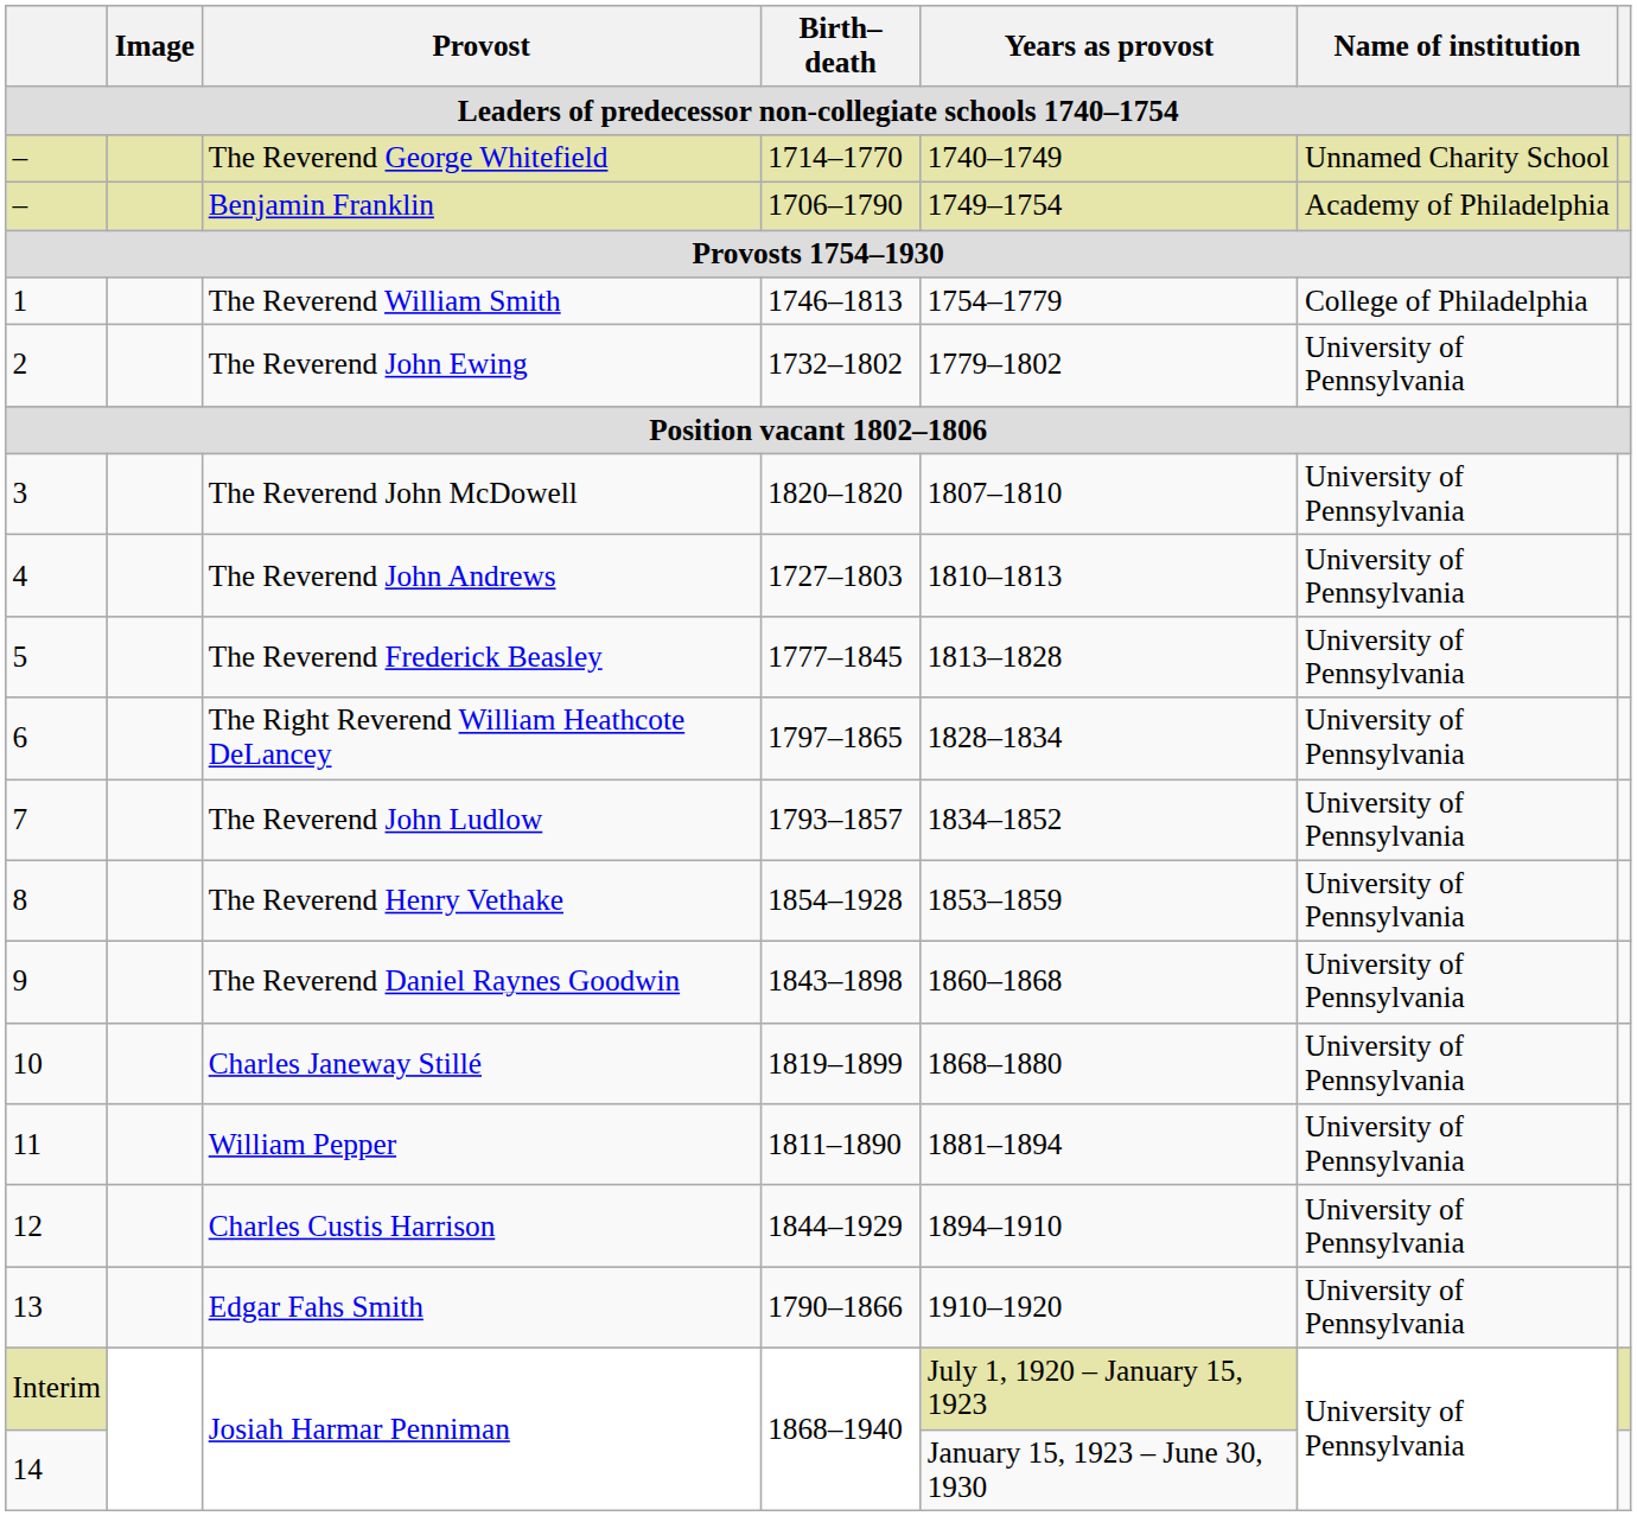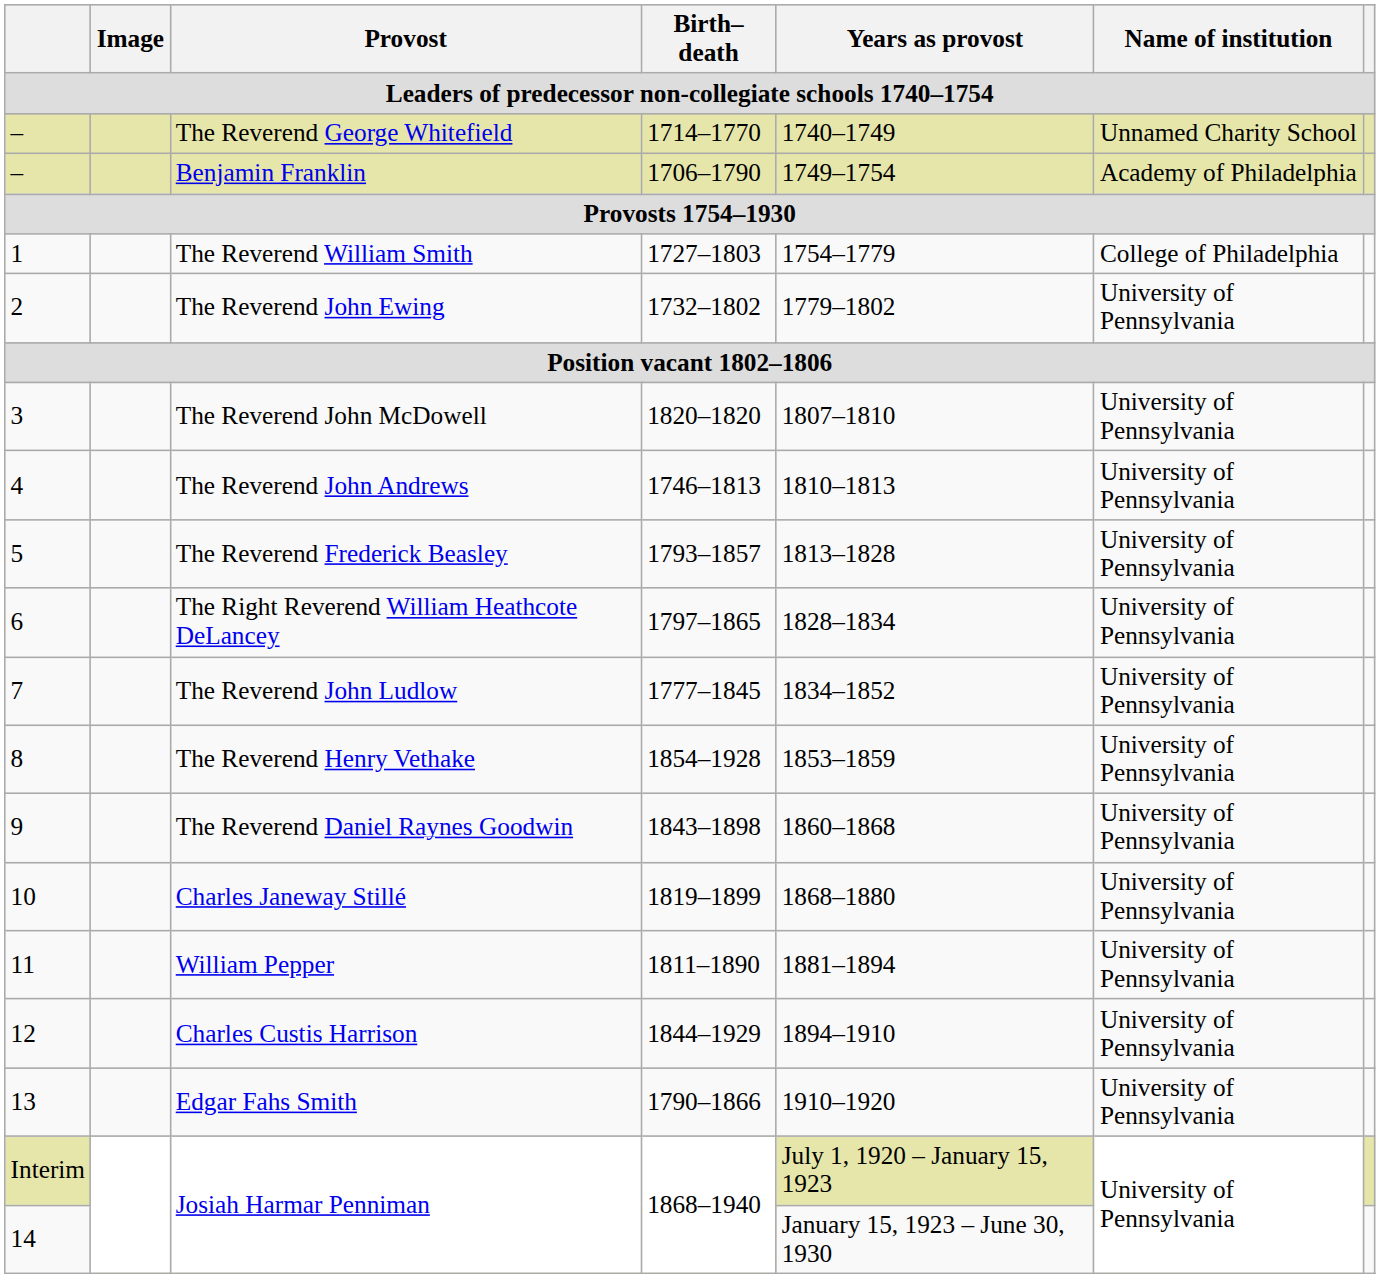The Reverend William Smith | Birth–death: 1746–1813 -> 1727–1803
The Reverend John Andrews | Birth–death: 1727–1803 -> 1746–1813
The Reverend Frederick Beasley | Birth–death: 1777–1845 -> 1793–1857
The Reverend John Ludlow | Birth–death: 1793–1857 -> 1777–1845
